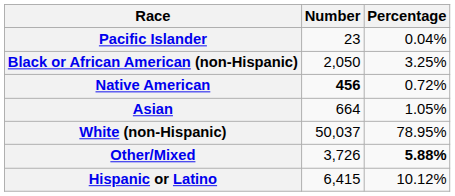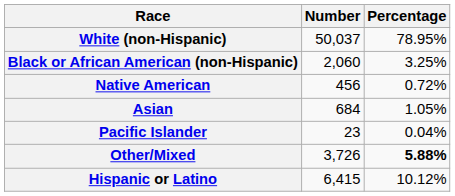rows swapped: White (non-Hispanic) <-> Pacific Islander
Black or African American (non-Hispanic) | Number: 2,050 -> 2,060
Native American | Number: bold -> normal
Asian | Number: 664 -> 684
